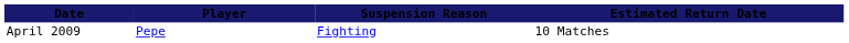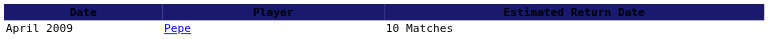- column: Suspension Reason | Fighting
